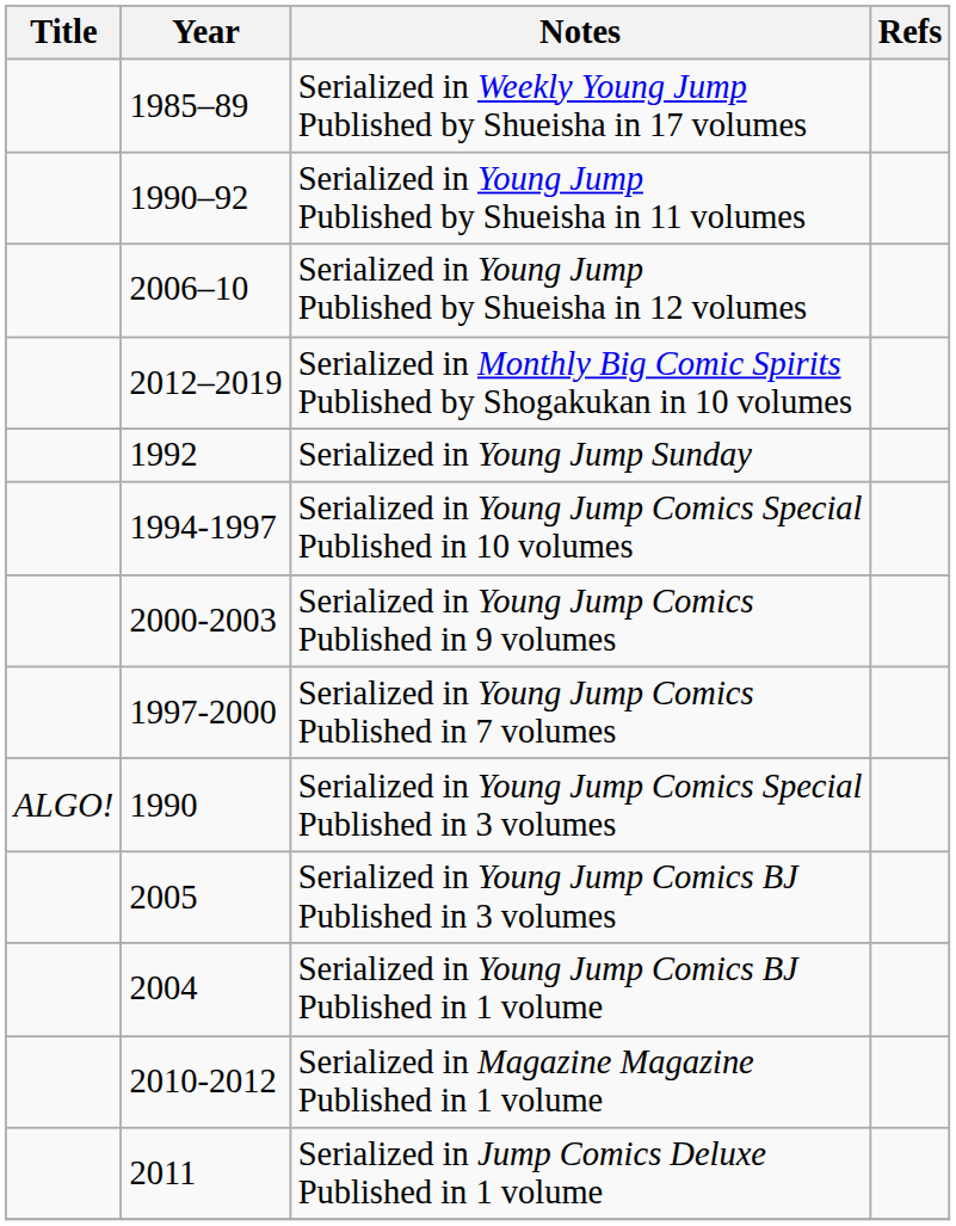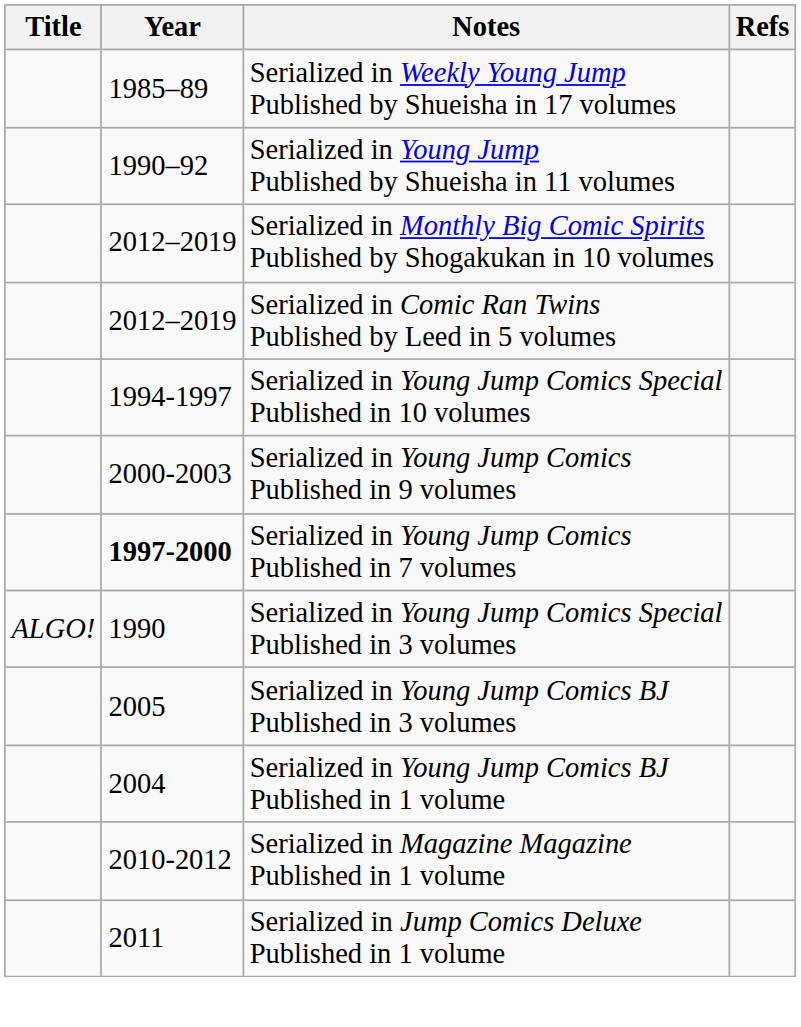- row: 2006–10 | Serialized in Young Jump Published by Shueisha in 12 volumes
+ row: 2012–2019 | Serialized in Comic Ran Twins Published by Leed in 5 volumes
- row: 1992 | Serialized in Young Jump Sunday
Serialized in Young Jump Comics Published in 7 volumes | Year: normal -> bold
